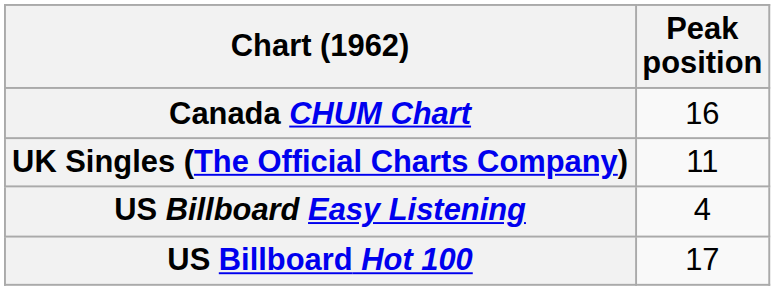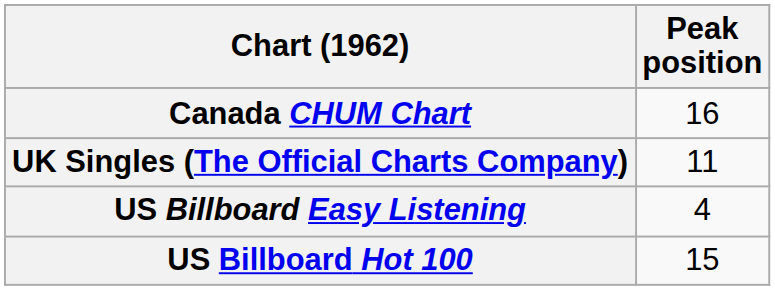US Billboard Hot 100 | Peak position: 17 -> 15
